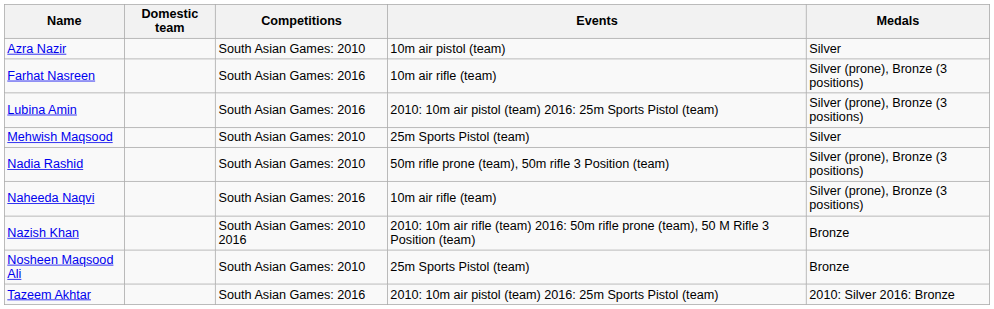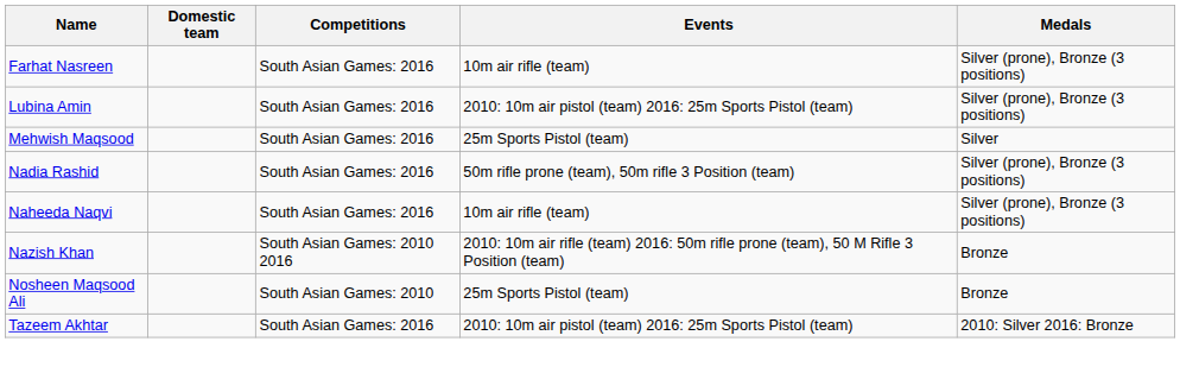- row: Azra Nazir | South Asian Games: 2010 | 10m air pistol (team) | Silver
Mehwish Maqsood | Competitions: South Asian Games: 2010 -> South Asian Games: 2016
Nadia Rashid | Competitions: South Asian Games: 2010 -> South Asian Games: 2016
